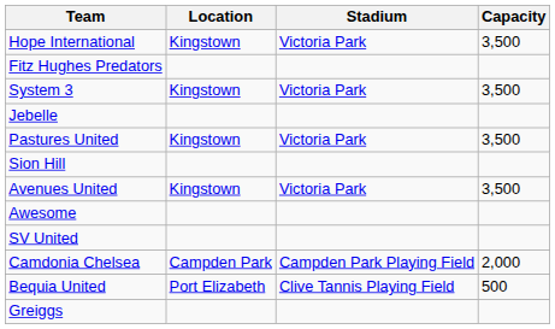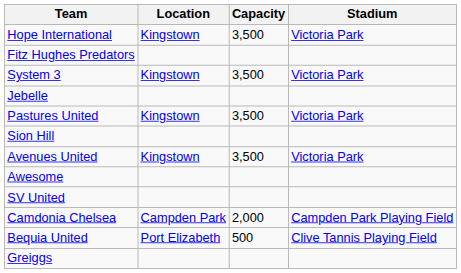columns swapped: Stadium <-> Capacity
